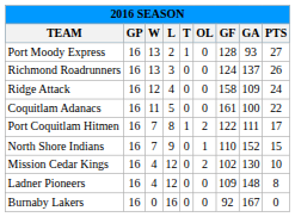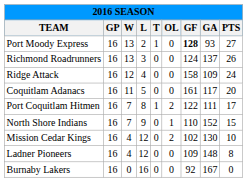Port Moody Express | GF: normal -> bold
Coquitlam Adanacs | GA: 100 -> 117
Coquitlam Adanacs | PTS: 22 -> 20
